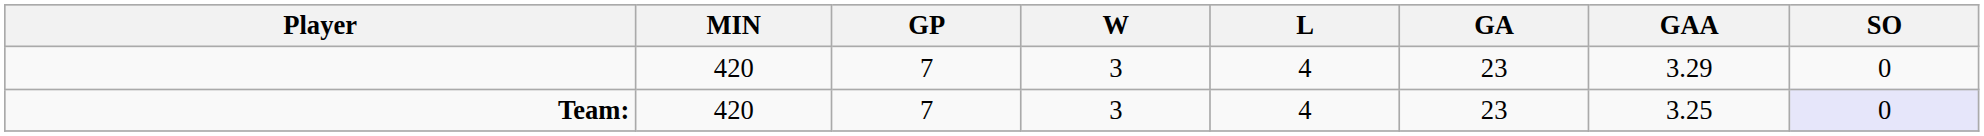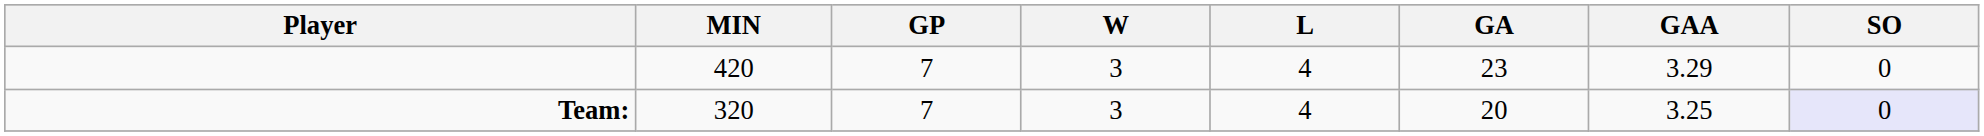Team: | MIN: 420 -> 320
Team: | GA: 23 -> 20
